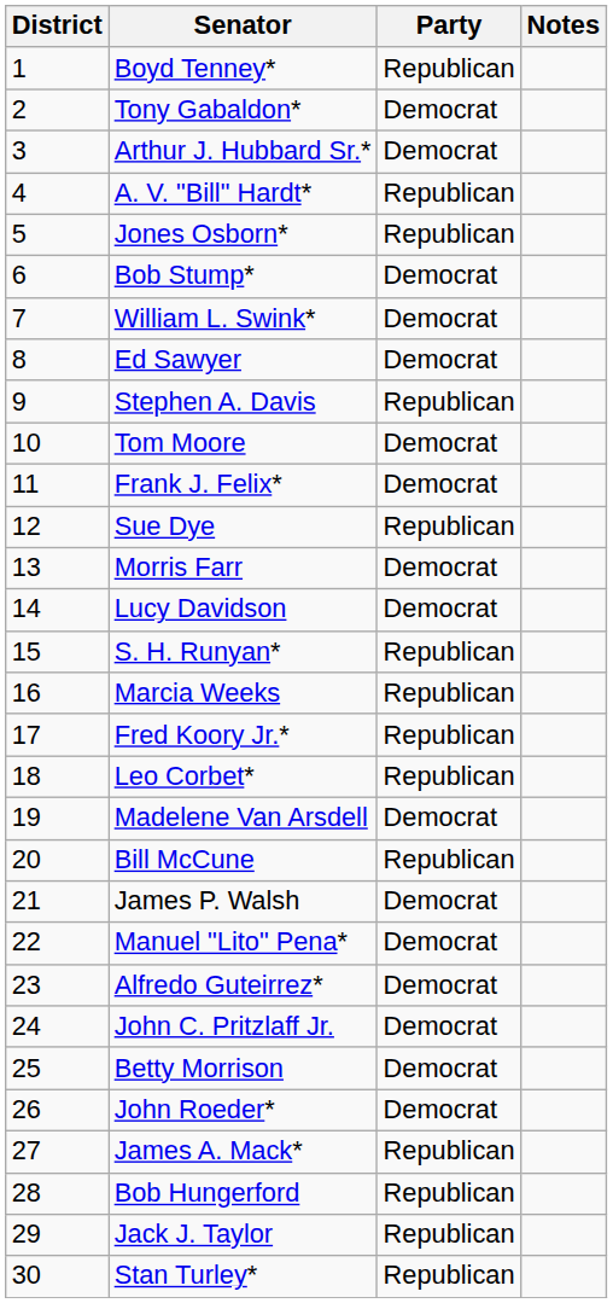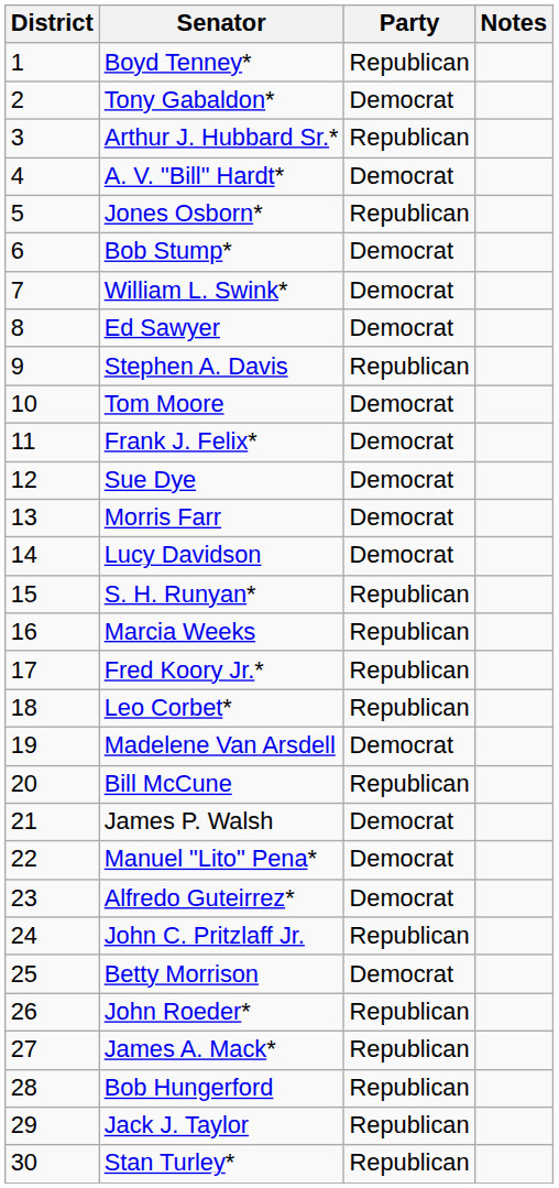Arthur J. Hubbard Sr.* | Party: Democrat -> Republican
A. V. "Bill" Hardt* | Party: Republican -> Democrat
Sue Dye | Party: Republican -> Democrat
John C. Pritzlaff Jr. | Party: Democrat -> Republican
John Roeder* | Party: Democrat -> Republican
